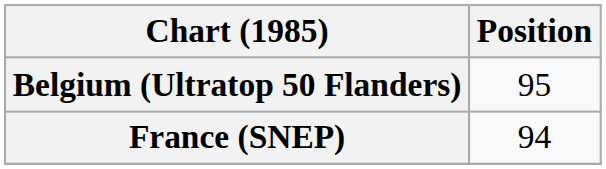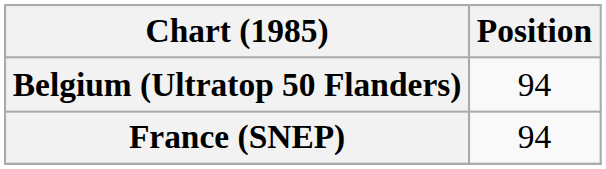Belgium (Ultratop 50 Flanders) | Position: 95 -> 94
